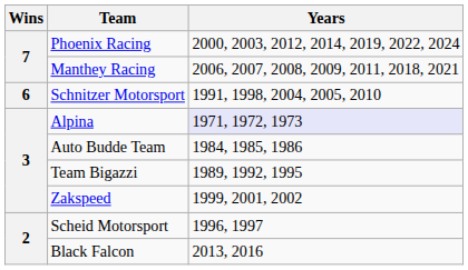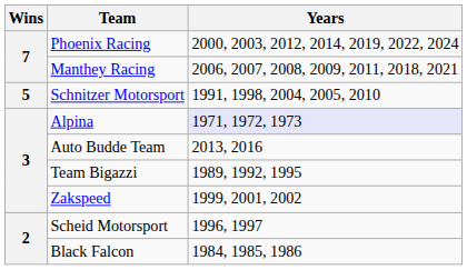Schnitzer Motorsport | Wins: 6 -> 5
Auto Budde Team | Years: 1984, 1985, 1986 -> 2013, 2016
Black Falcon | Years: 2013, 2016 -> 1984, 1985, 1986
